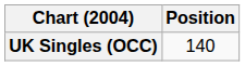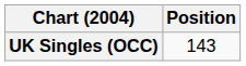UK Singles (OCC) | Position: 140 -> 143
